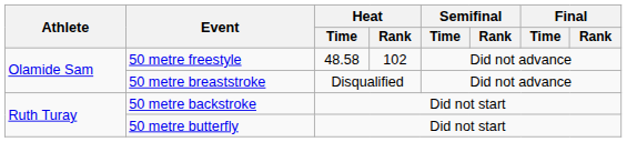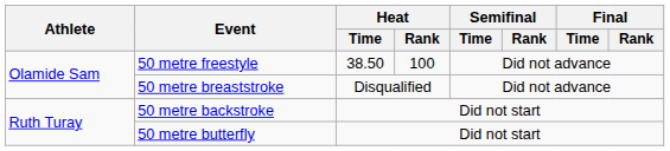50 metre freestyle | Heat / Time: 48.58 -> 38.50
50 metre freestyle | Heat / Rank: 102 -> 100
